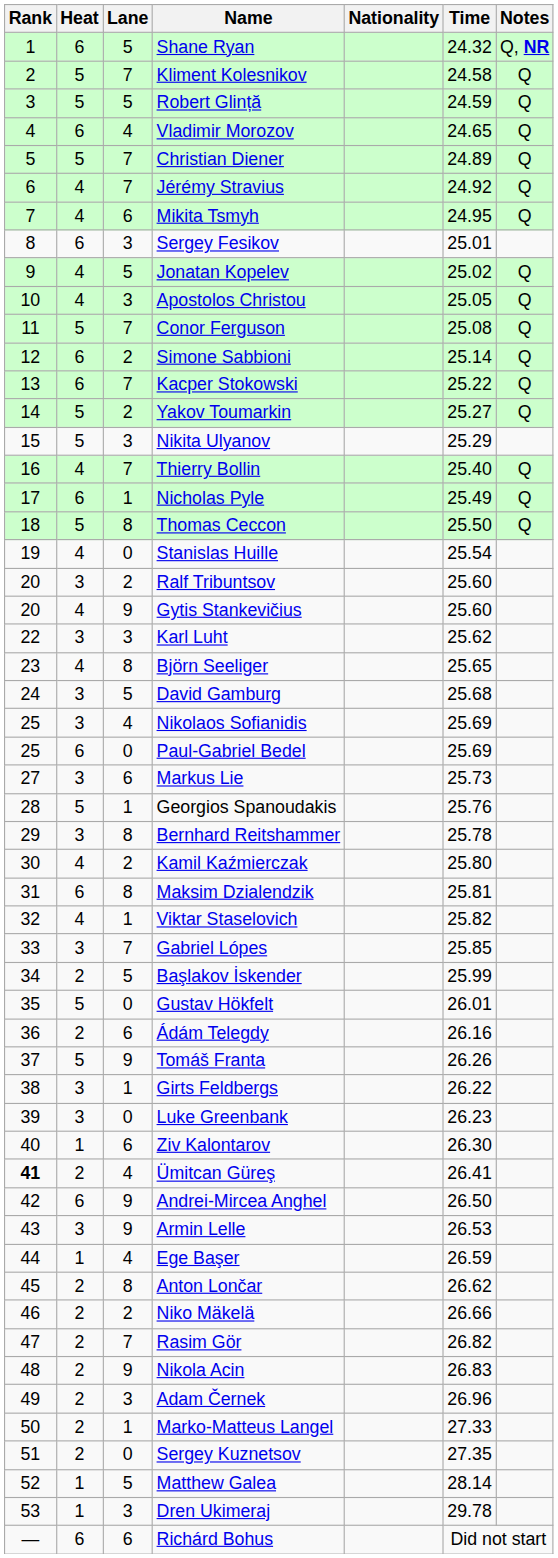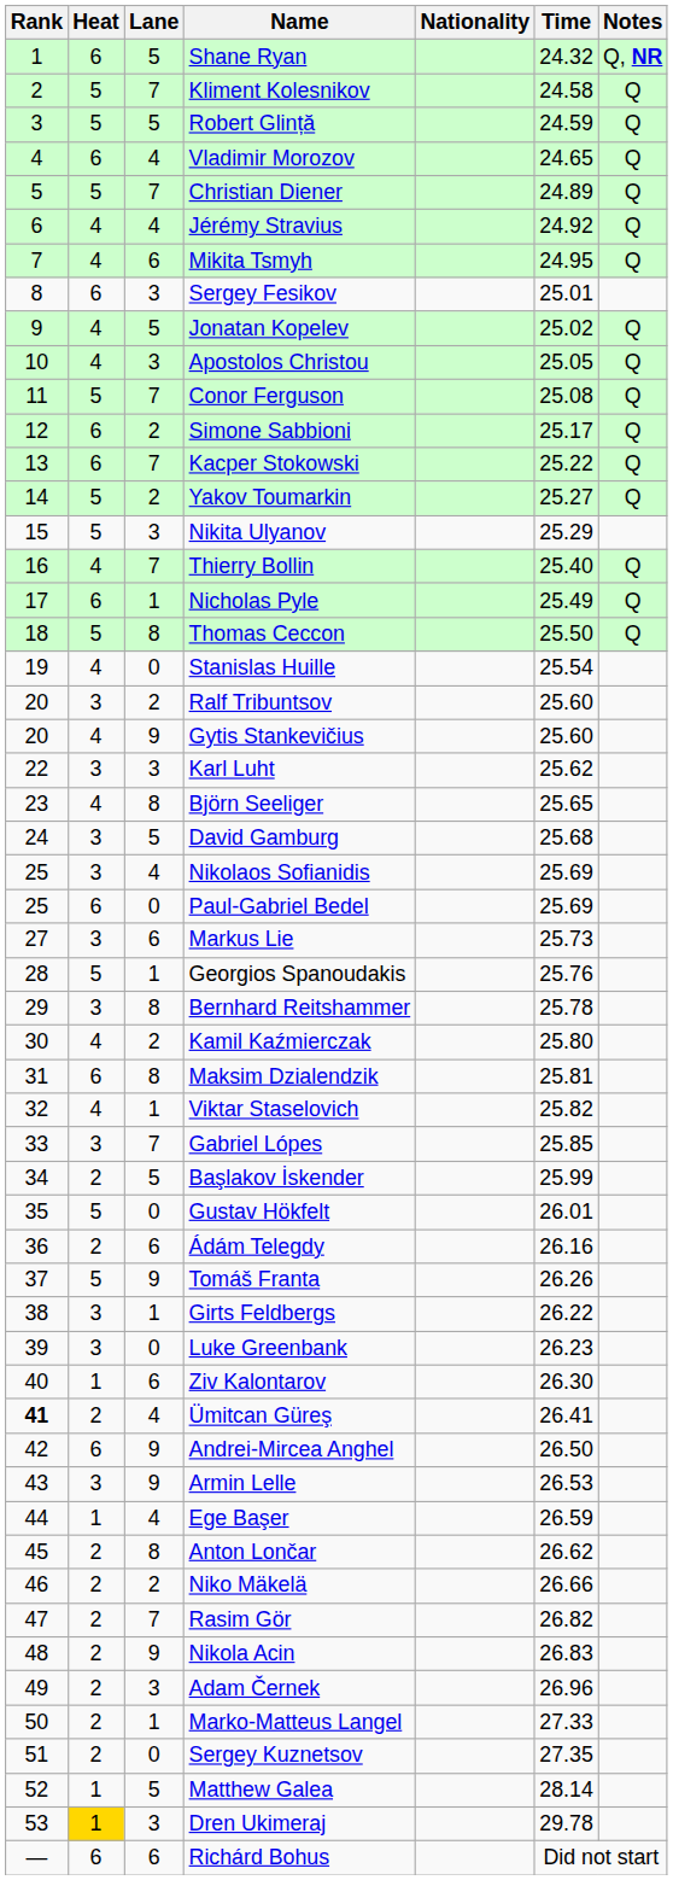Jérémy Stravius | Lane: 7 -> 4
Simone Sabbioni | Time: 25.14 -> 25.17
Dren Ukimeraj | Heat: no background -> gold background
